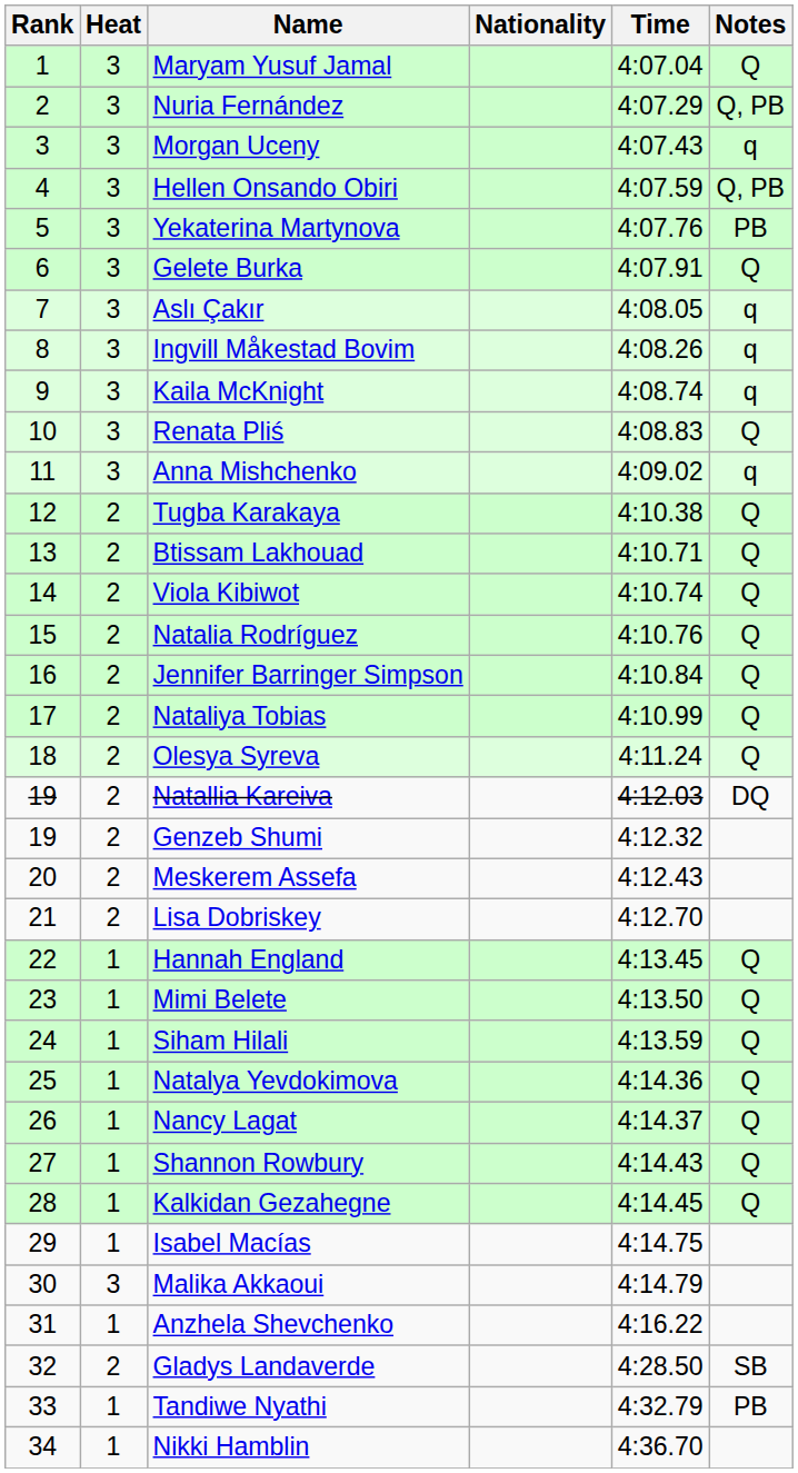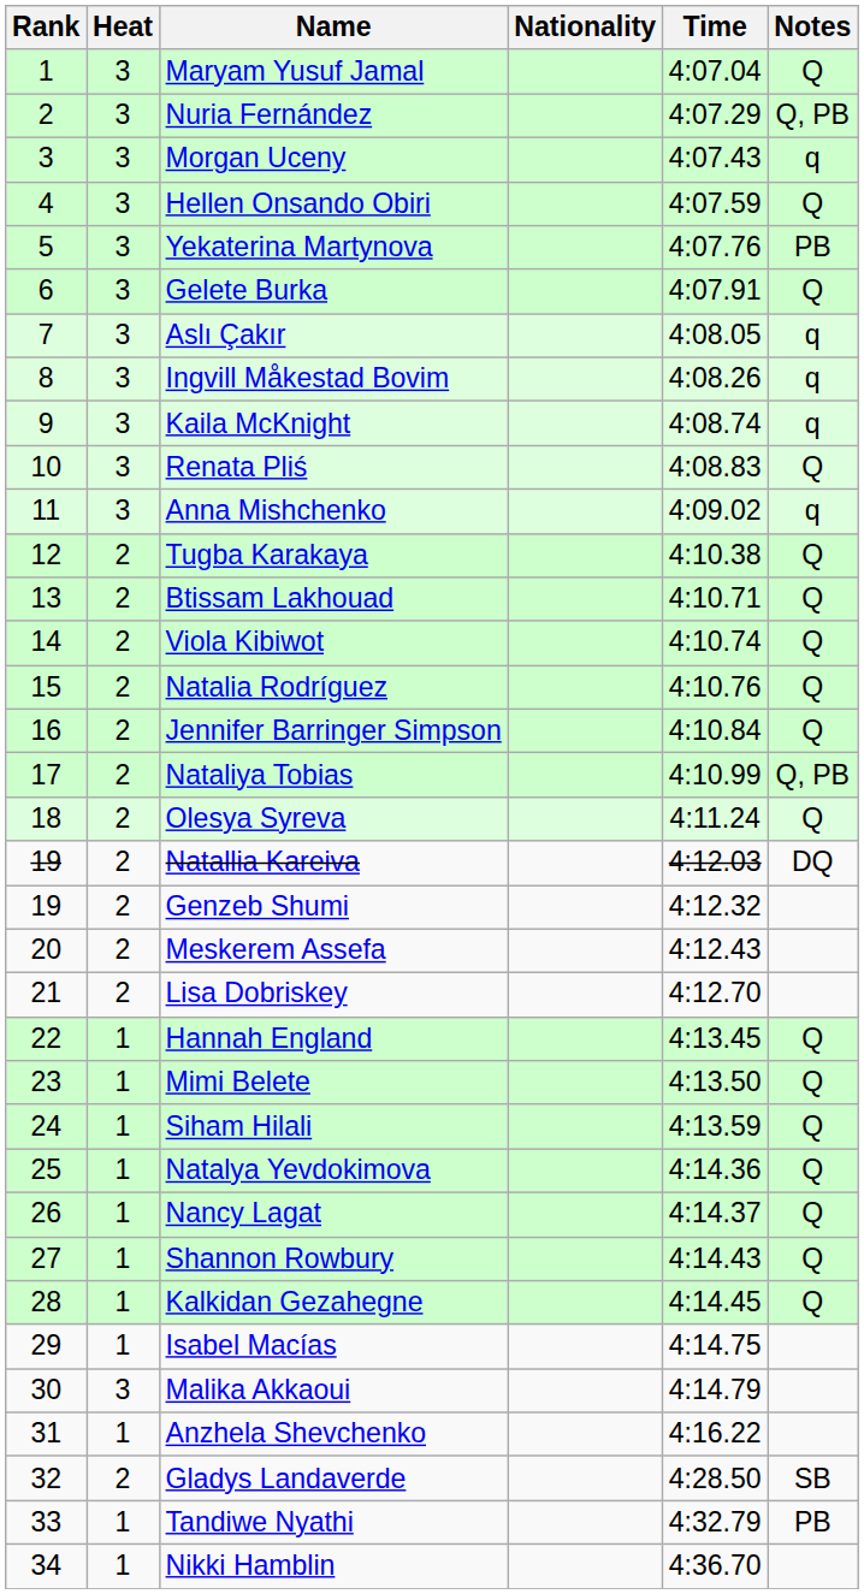Hellen Onsando Obiri | Notes: Q, PB -> Q
Nataliya Tobias | Notes: Q -> Q, PB
